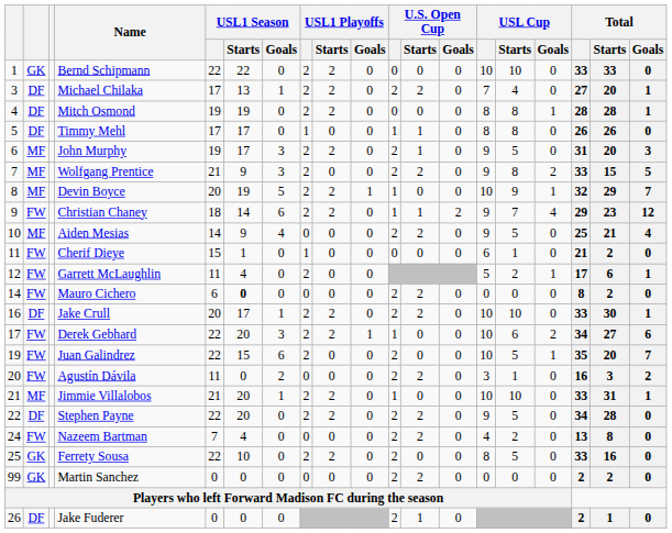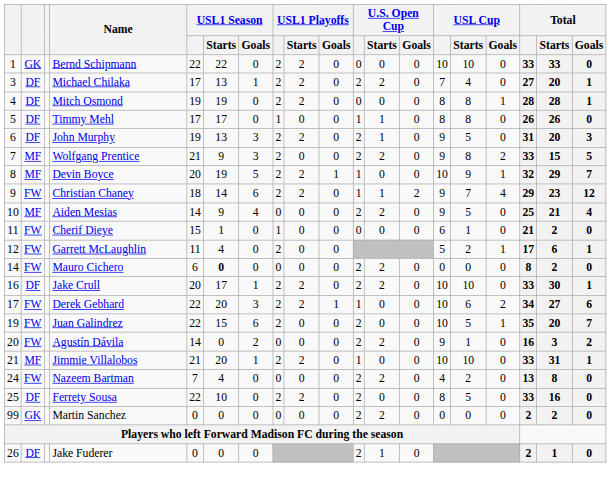John Murphy | column 2: MF -> DF
John Murphy | USL1 Season / Starts: 17 -> 13
Agustín Dávila | USL1 Season: 11 -> 14
Agustín Dávila | USL Cup: 3 -> 9
- row: 22 | DF | Stephen Payne | 22 | 20 | 0 | 2 | 2 | 0 | 2 | 2 | 0 | 9 | 5 | 0 | 34 | 28 | 0
Ferrety Sousa | column 2: GK -> DF
